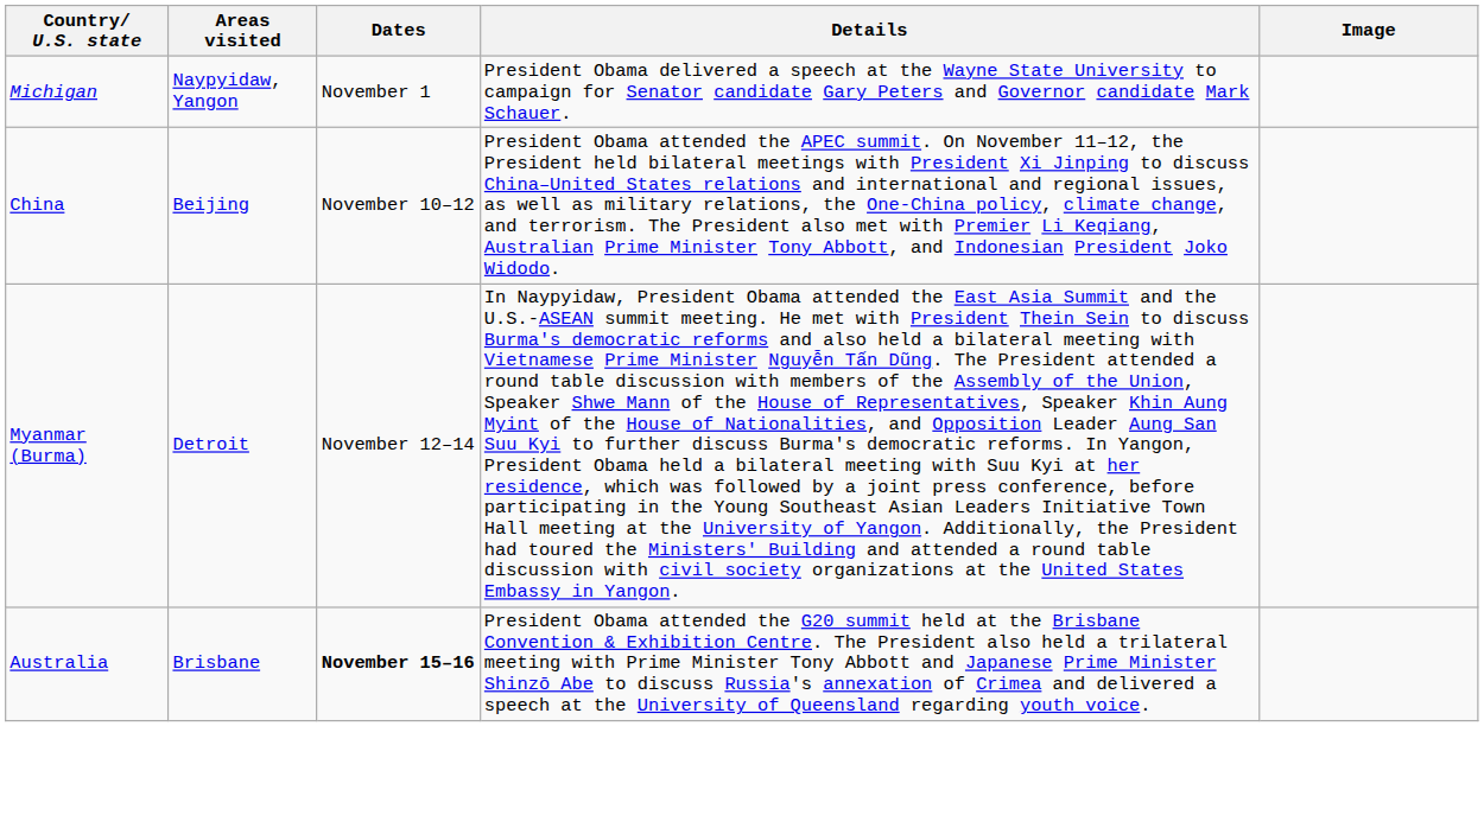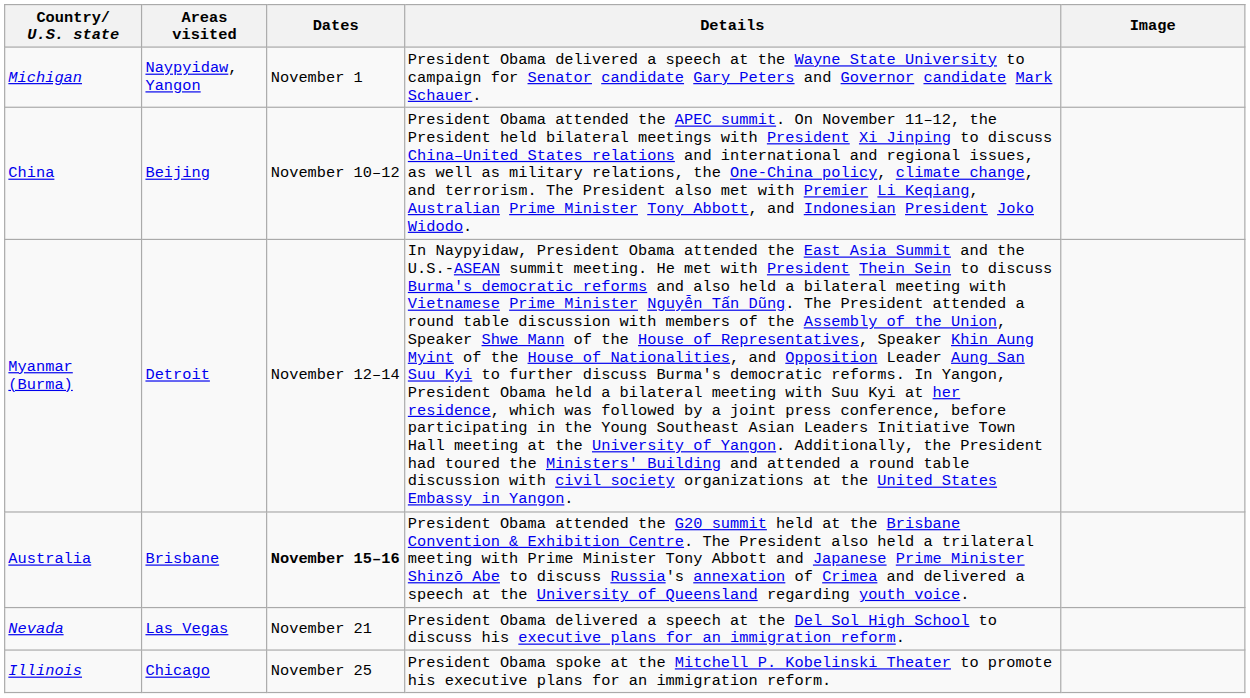+ row: Nevada | Las Vegas | November 21 | President Obama delivered a speech at the Del Sol High School to discuss his executive plans for an immigration reform.
+ row: Illinois | Chicago | November 25 | President Obama spoke at the Mitchell P. Kobelinski Theater to promote his executive plans for an immigration reform.
